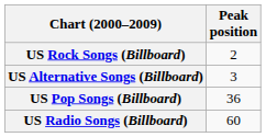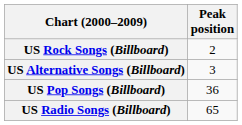US Radio Songs (Billboard) | Peak position: 60 -> 65
